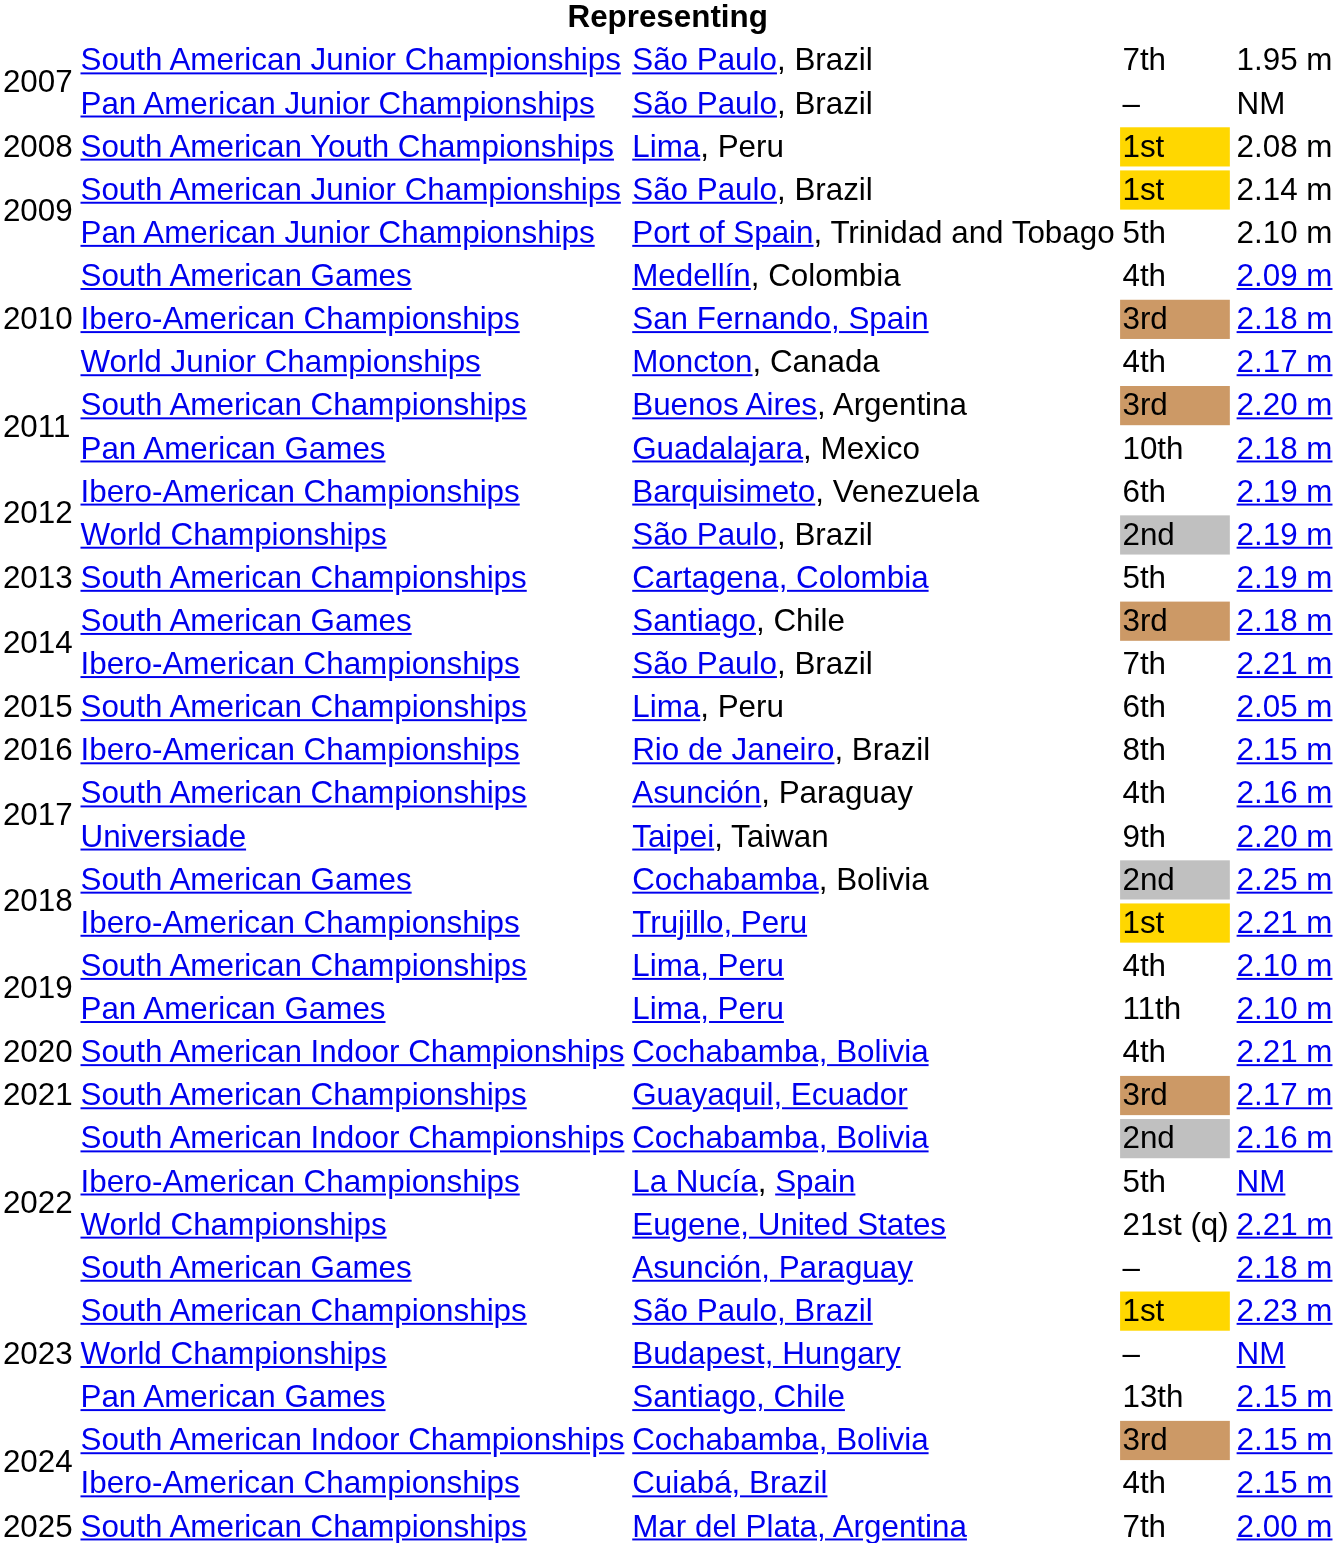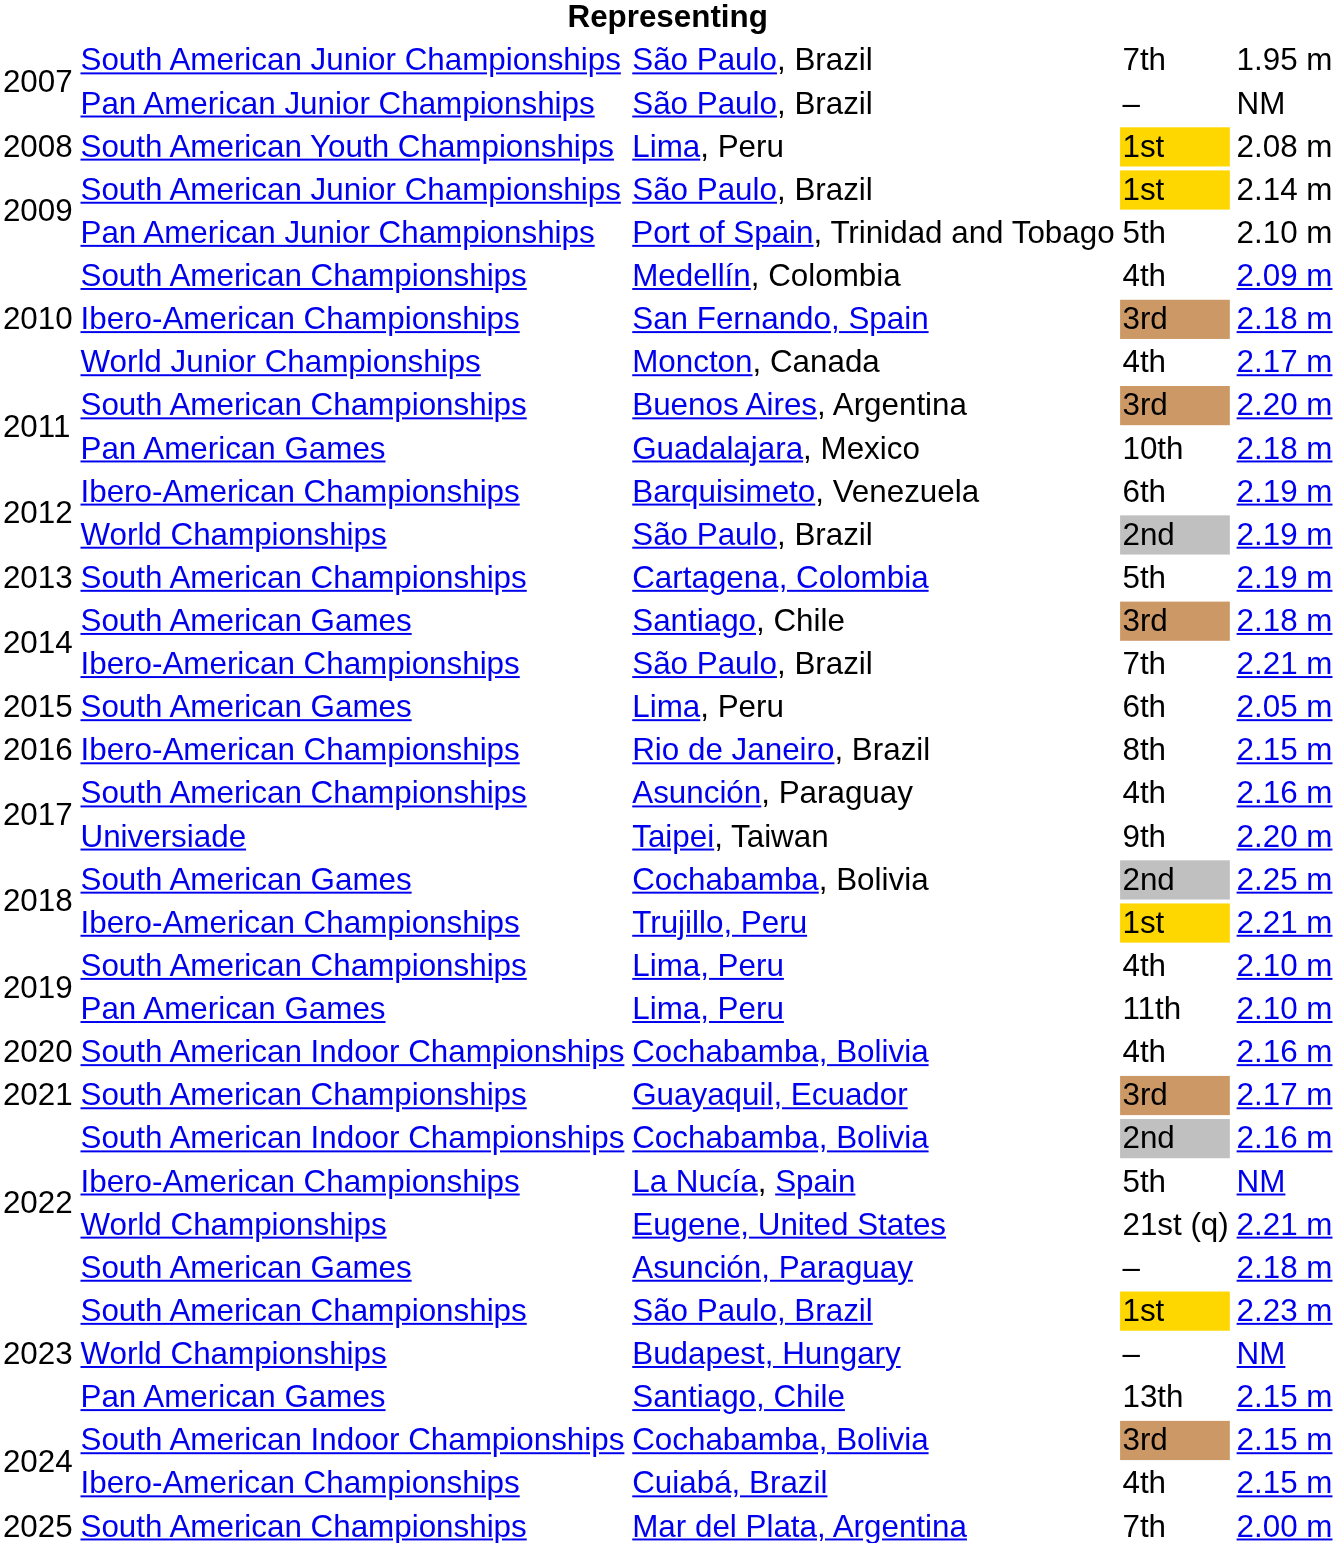Medellín, Colombia | column 2: South American Games -> South American Championships
2015 / Lima, Peru | column 2: South American Championships -> South American Games
2020 / Cochabamba, Bolivia | column 5: 2.21 m -> 2.16 m
